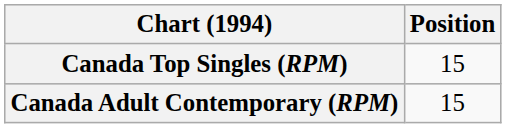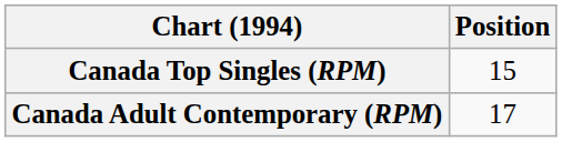Canada Adult Contemporary (RPM) | Position: 15 -> 17
